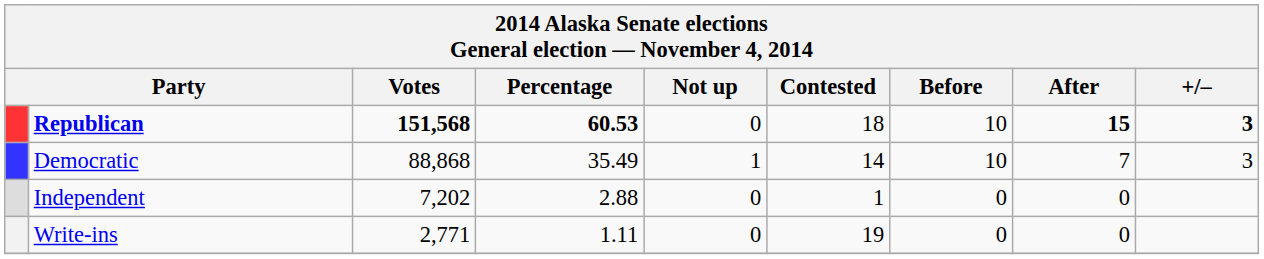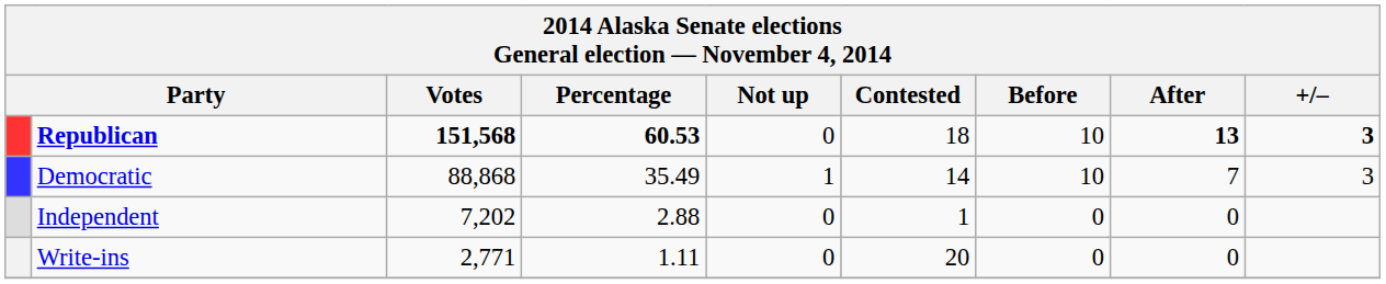Republican | After: 15 -> 13
Write-ins | Contested: 19 -> 20
